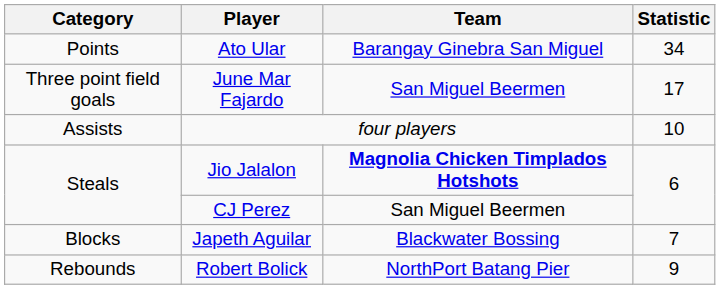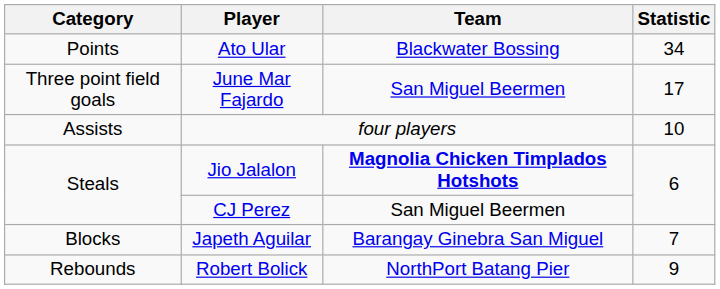Ato Ular | Team: Barangay Ginebra San Miguel -> Blackwater Bossing
Japeth Aguilar | Team: Blackwater Bossing -> Barangay Ginebra San Miguel
